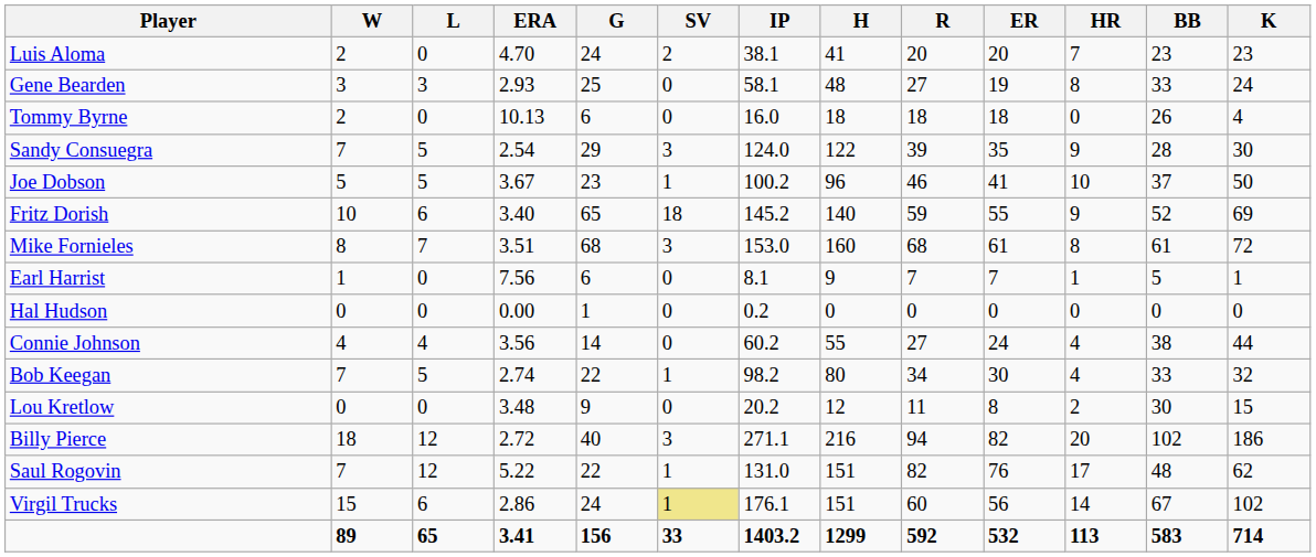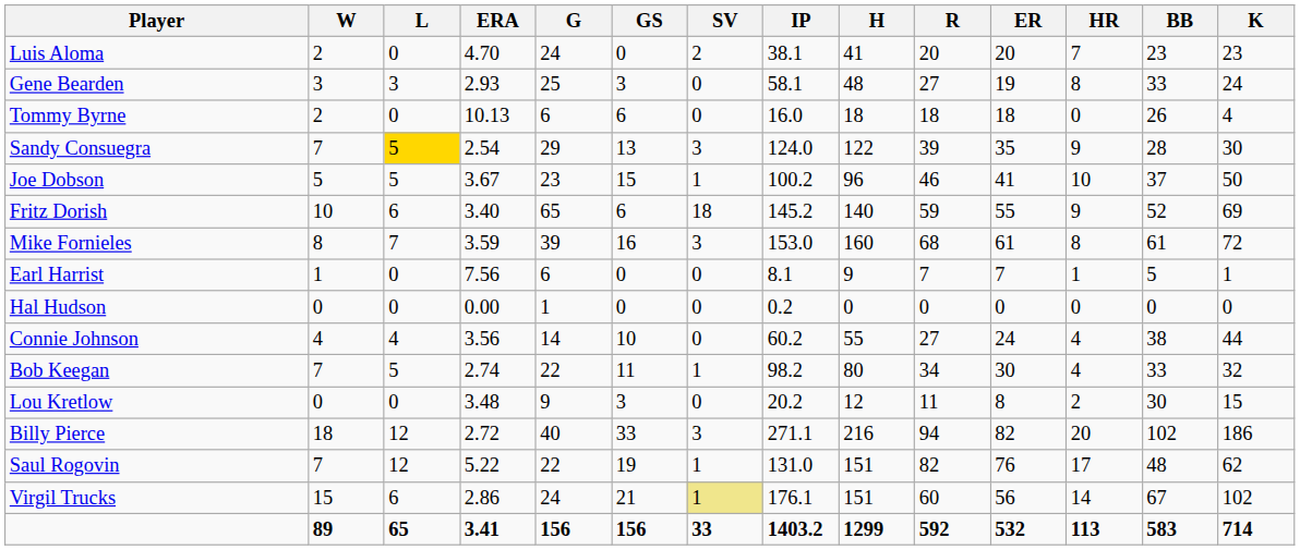+ column: GS | 0 | 3 | 6 | 13 | 15 | 6 | 16 | 0 | 0 | 10 | 11 | 3 | 33 | 19 | 21 | 156
Sandy Consuegra | L: no background -> gold background
Mike Fornieles | ERA: 3.51 -> 3.59
Mike Fornieles | G: 68 -> 39
